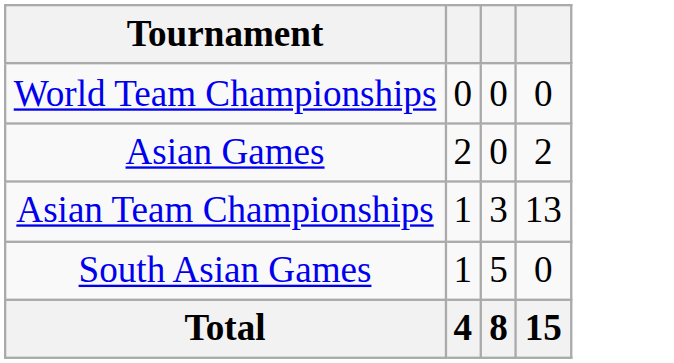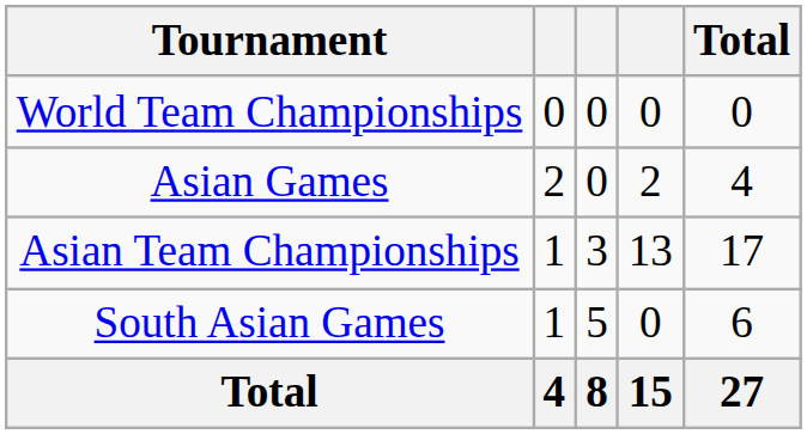+ column: Total | 0 | 4 | 17 | 6 | 27
